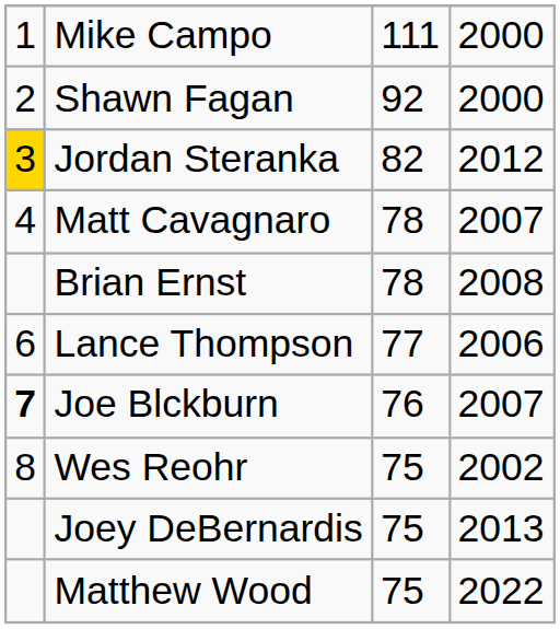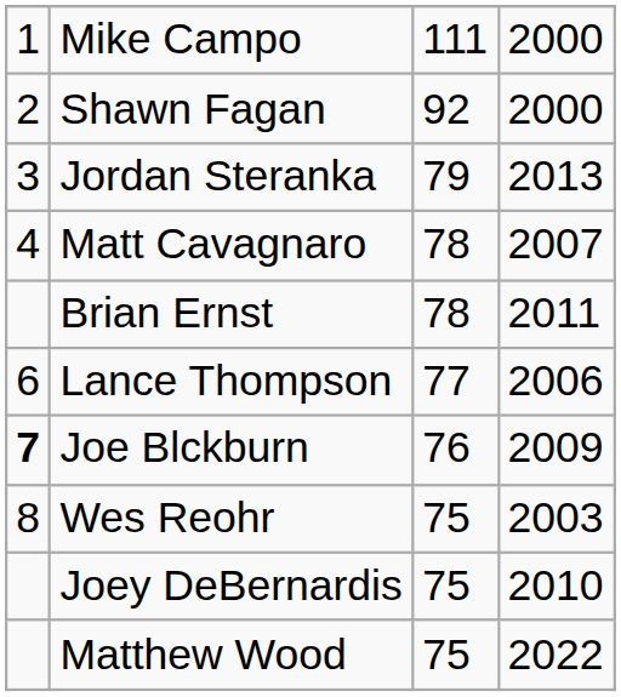Jordan Steranka | column 1: gold background -> no background
Jordan Steranka | column 3: 82 -> 79
Jordan Steranka | column 4: 2012 -> 2013
Brian Ernst | column 4: 2008 -> 2011
Joe Blckburn | column 4: 2007 -> 2009
Wes Reohr | column 4: 2002 -> 2003
Joey DeBernardis | column 4: 2013 -> 2010
